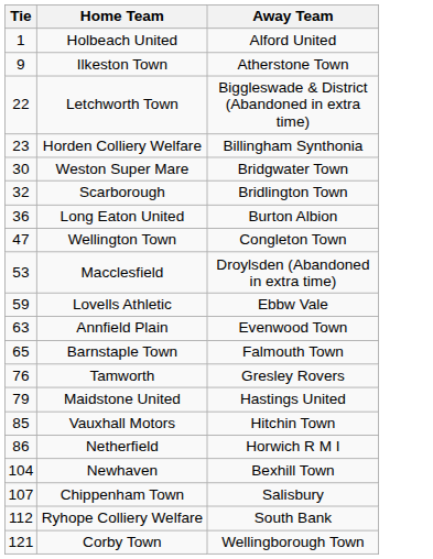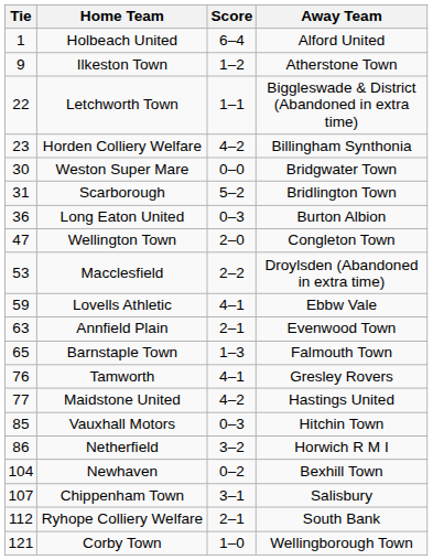+ column: Score | 6–4 | 1–2 | 1–1 | 4–2 | 0–0 | 5–2 | 0–3 | 2–0 | 2–2 | 4–1 | 2–1 | 1–3 | 4–1 | 4–2 | 0–3 | 3–2 | 0–2 | 3–1 | 2–1 | 1–0
Scarborough | Tie: 32 -> 31
Maidstone United | Tie: 79 -> 77
